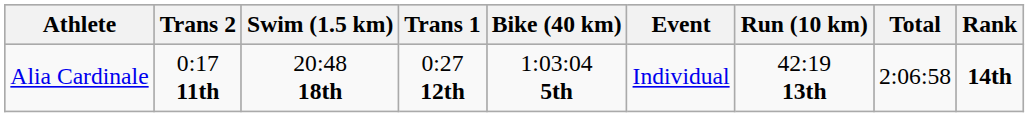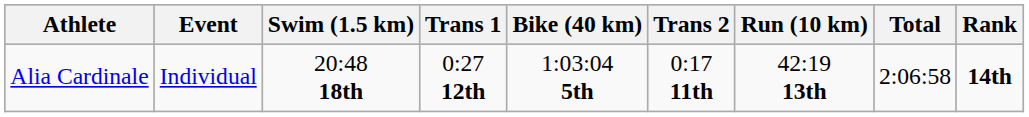columns swapped: Event <-> Trans 2
